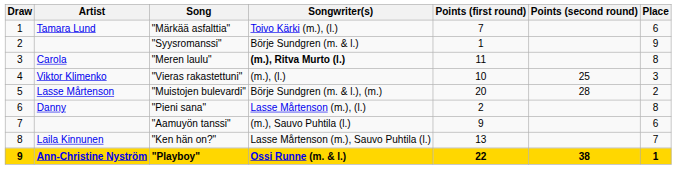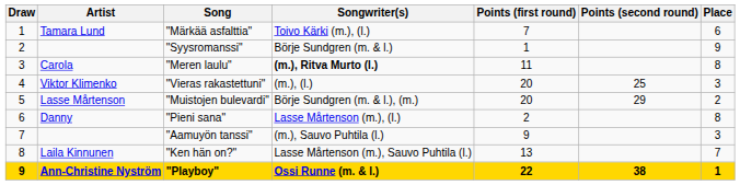"Vieras rakastettuni" | Points (first round): 10 -> 20
"Muistojen bulevardi" | Points (second round): 28 -> 29
"Aamuyön tanssi" | Place: 6 -> 3
